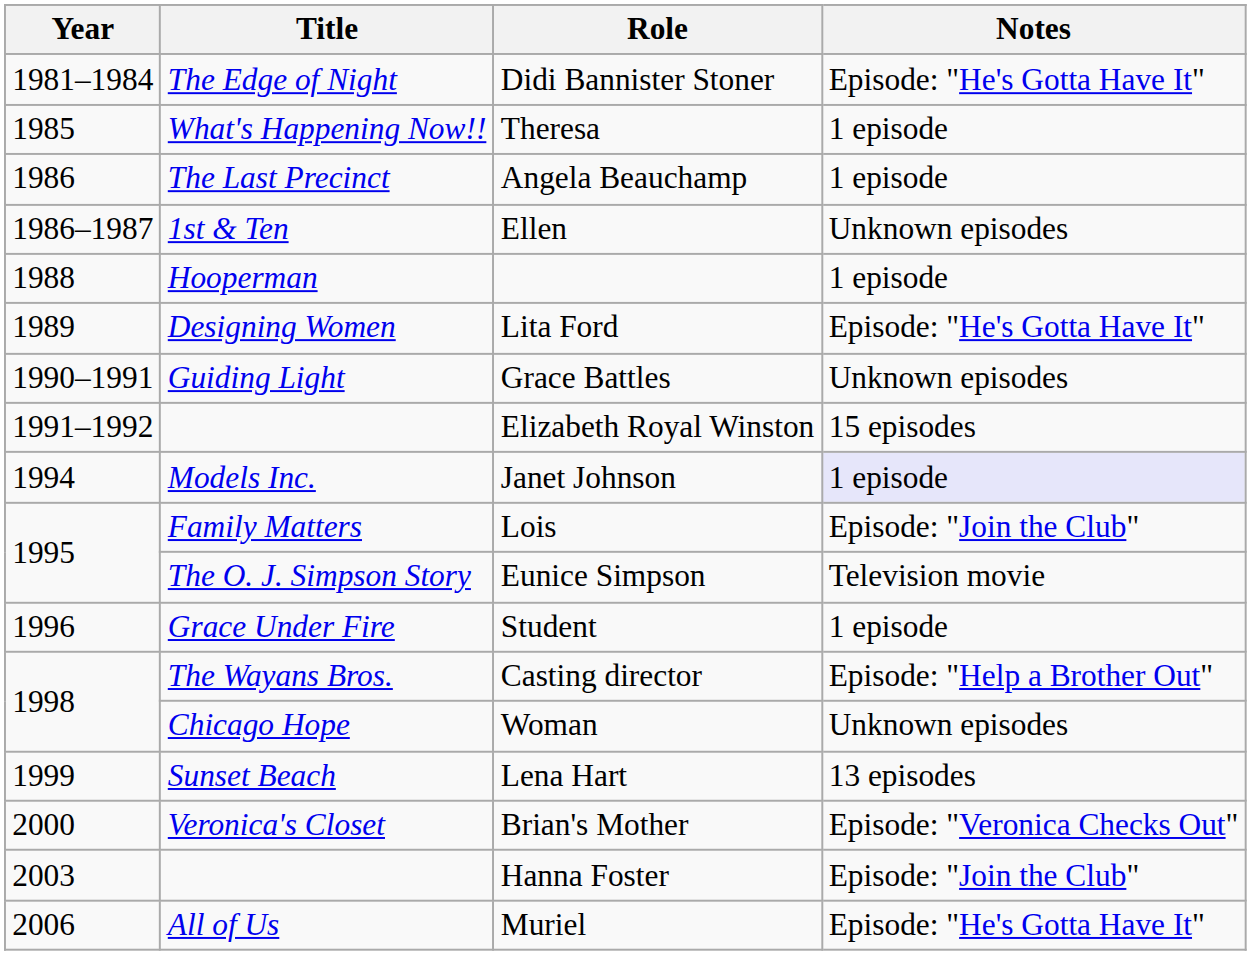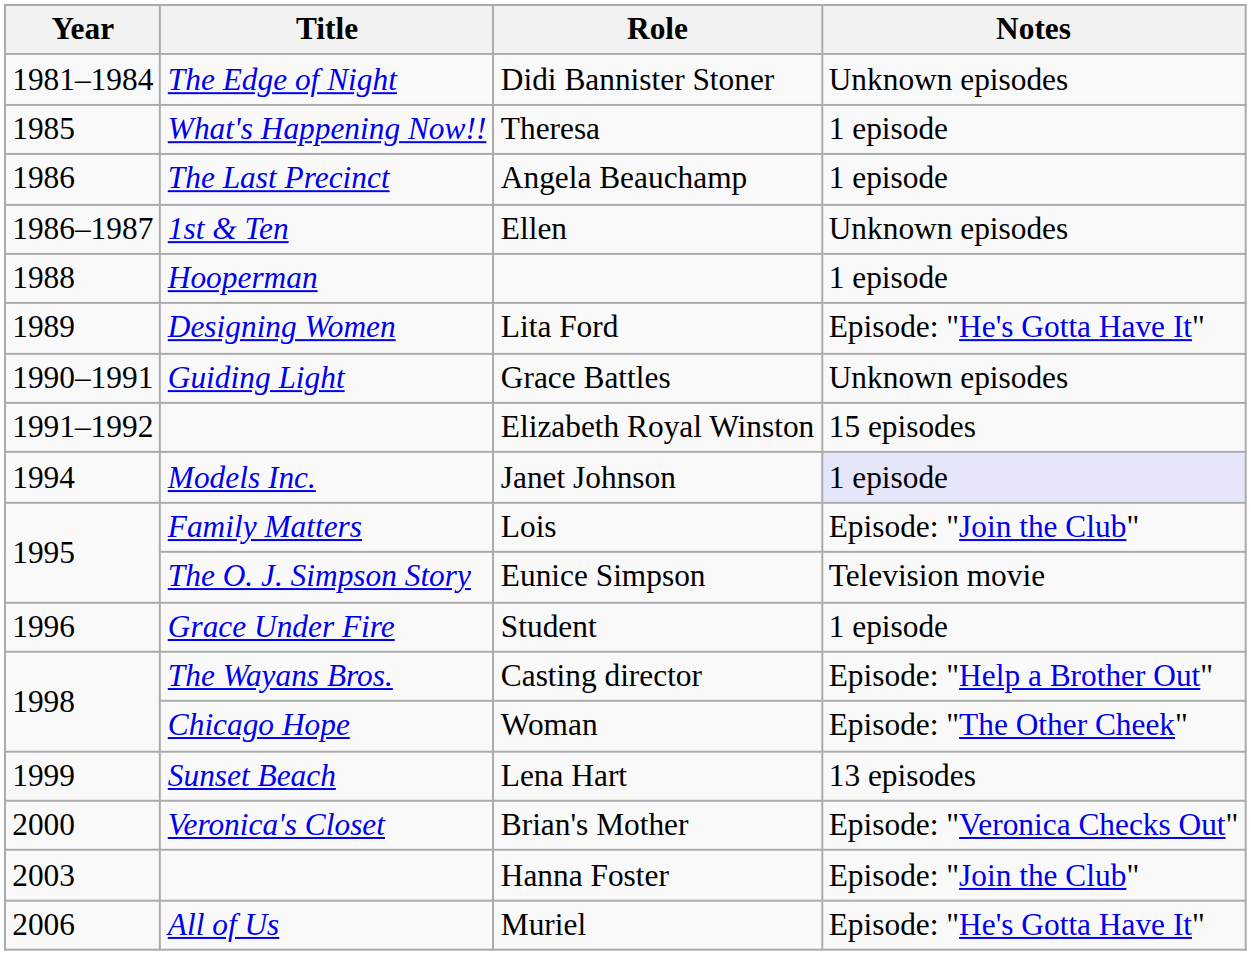Didi Bannister Stoner | Notes: Episode: "He's Gotta Have It" -> Unknown episodes
Woman | Notes: Unknown episodes -> Episode: "The Other Cheek"
